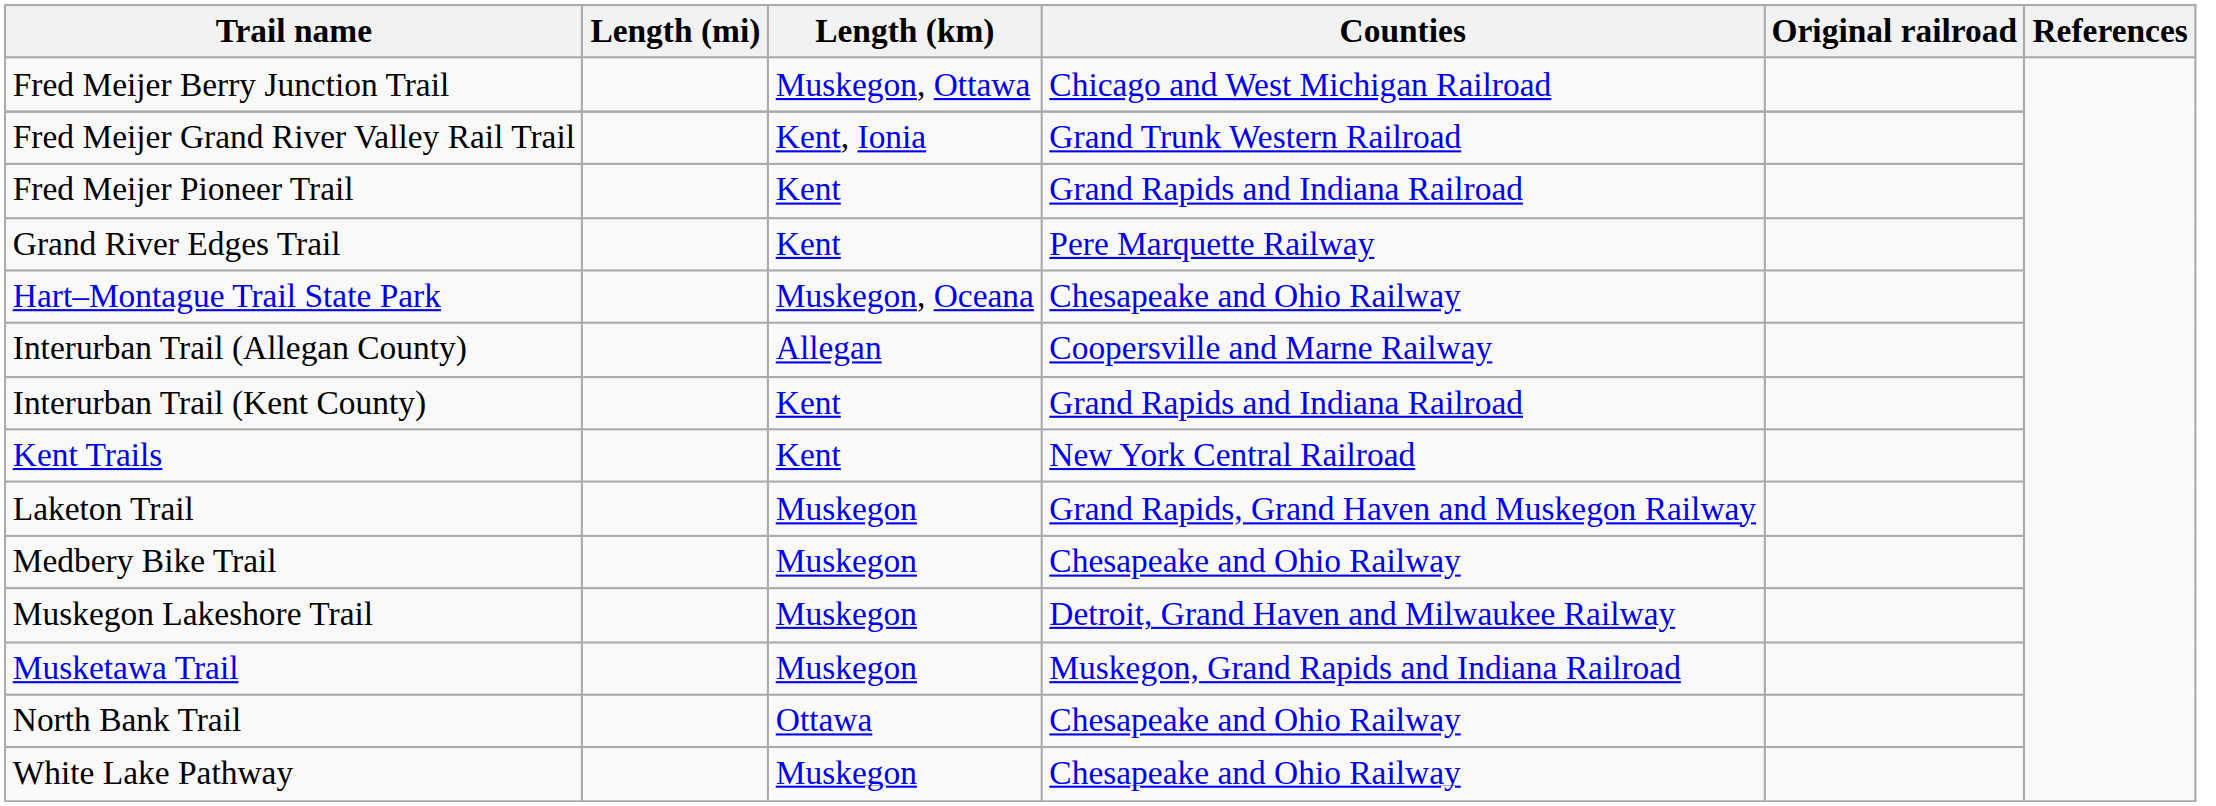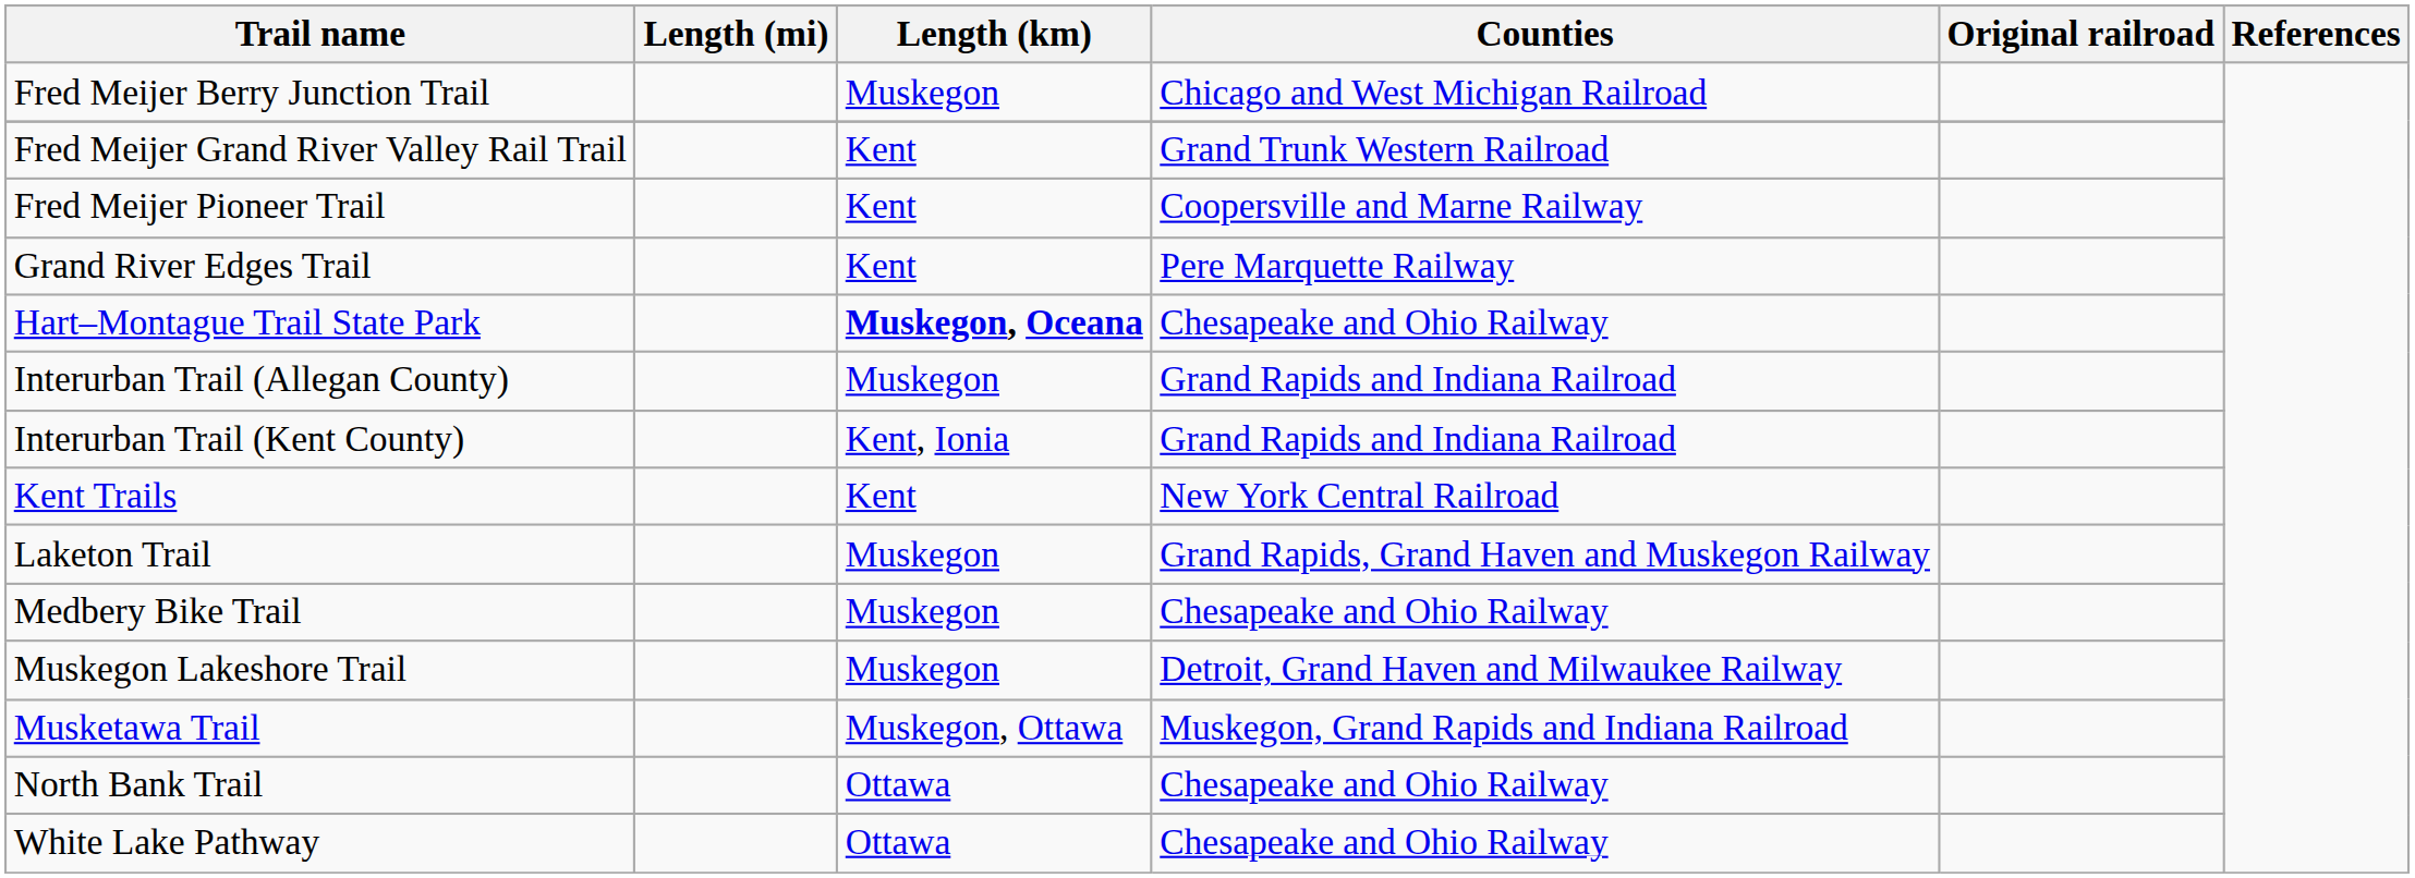Fred Meijer Berry Junction Trail | Length (km): Muskegon, Ottawa -> Muskegon
Fred Meijer Grand River Valley Rail Trail | Length (km): Kent, Ionia -> Kent
Fred Meijer Pioneer Trail | Counties: Grand Rapids and Indiana Railroad -> Coopersville and Marne Railway
Hart–Montague Trail State Park | Length (km): normal -> bold
Interurban Trail (Allegan County) | Length (km): Allegan -> Muskegon
Interurban Trail (Allegan County) | Counties: Coopersville and Marne Railway -> Grand Rapids and Indiana Railroad
Interurban Trail (Kent County) | Length (km): Kent -> Kent, Ionia
Musketawa Trail | Length (km): Muskegon -> Muskegon, Ottawa
White Lake Pathway | Length (km): Muskegon -> Ottawa
